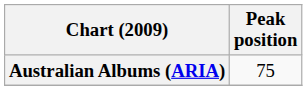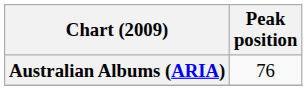Australian Albums (ARIA) | Peak position: 75 -> 76
